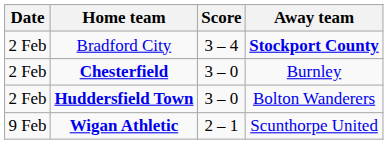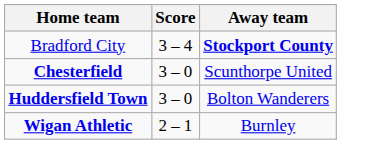- column: Date | 2 Feb | 2 Feb | 2 Feb | 9 Feb
Chesterfield | Away team: Burnley -> Scunthorpe United
Wigan Athletic | Away team: Scunthorpe United -> Burnley
